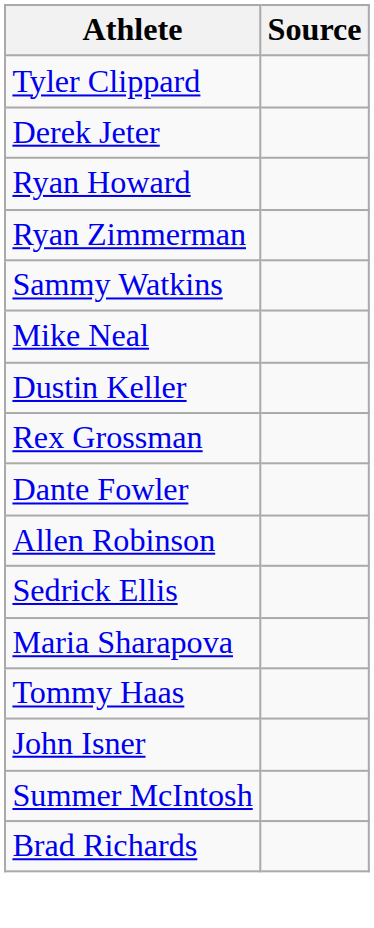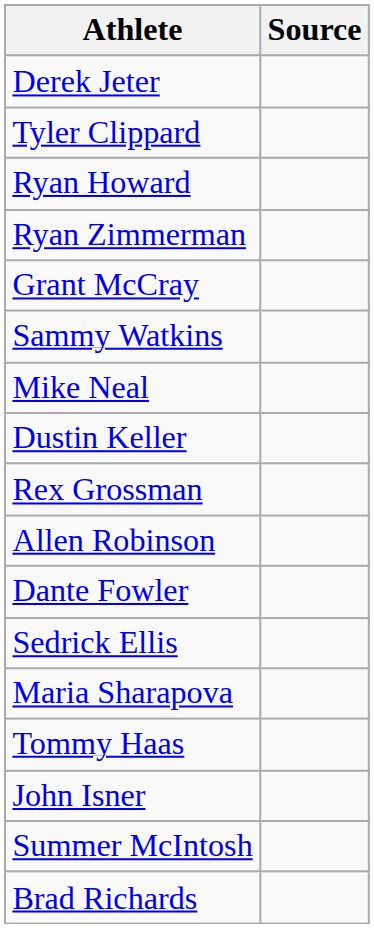rows swapped: Derek Jeter <-> Tyler Clippard
+ row: Grant McCray
rows swapped: Dante Fowler <-> Allen Robinson
